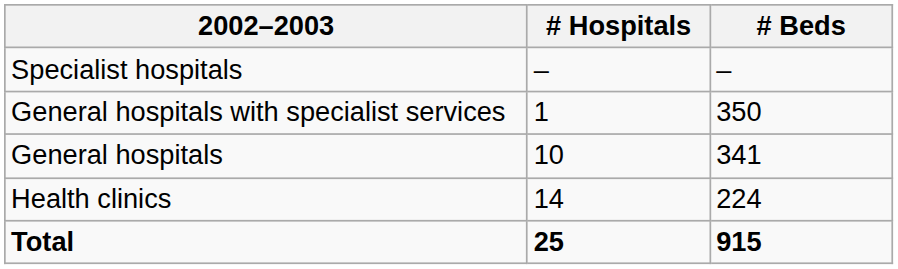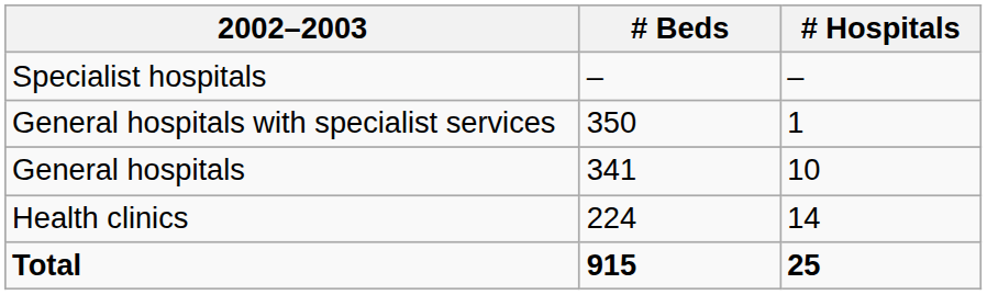columns swapped: # Hospitals <-> # Beds
